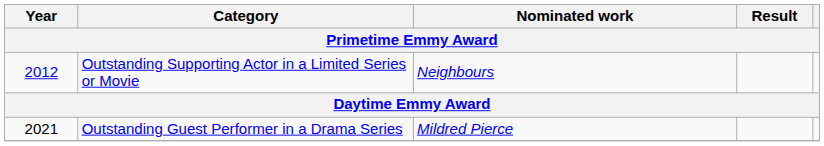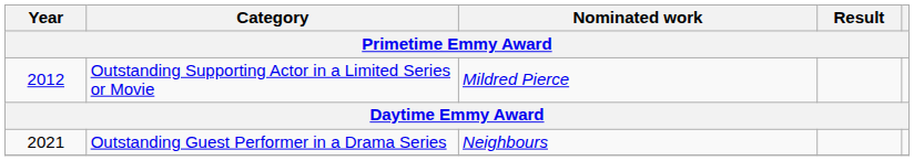Outstanding Supporting Actor in a Limited Series or Movie | Nominated work: Neighbours -> Mildred Pierce
Outstanding Guest Performer in a Drama Series | Nominated work: Mildred Pierce -> Neighbours
